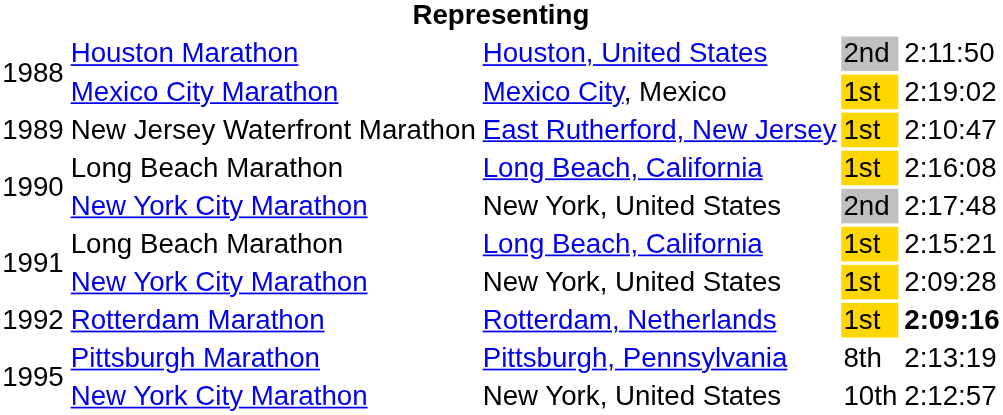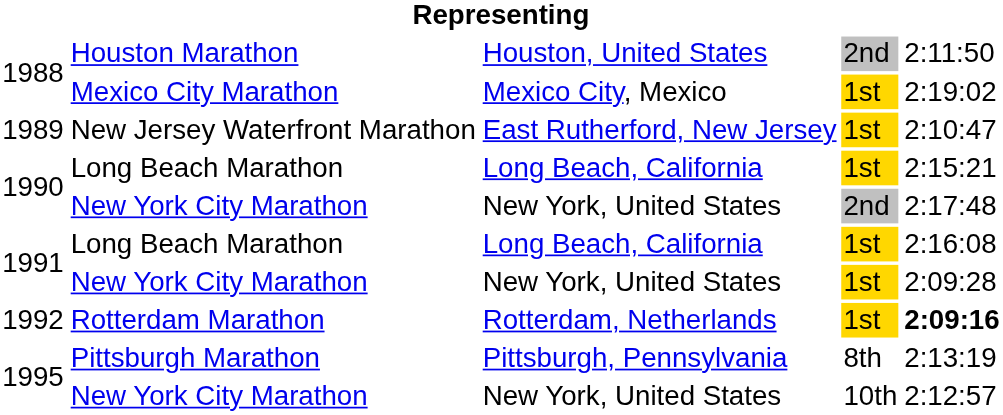1990 / Long Beach Marathon | column 5: 2:16:08 -> 2:15:21
1991 / Long Beach Marathon | column 5: 2:15:21 -> 2:16:08
